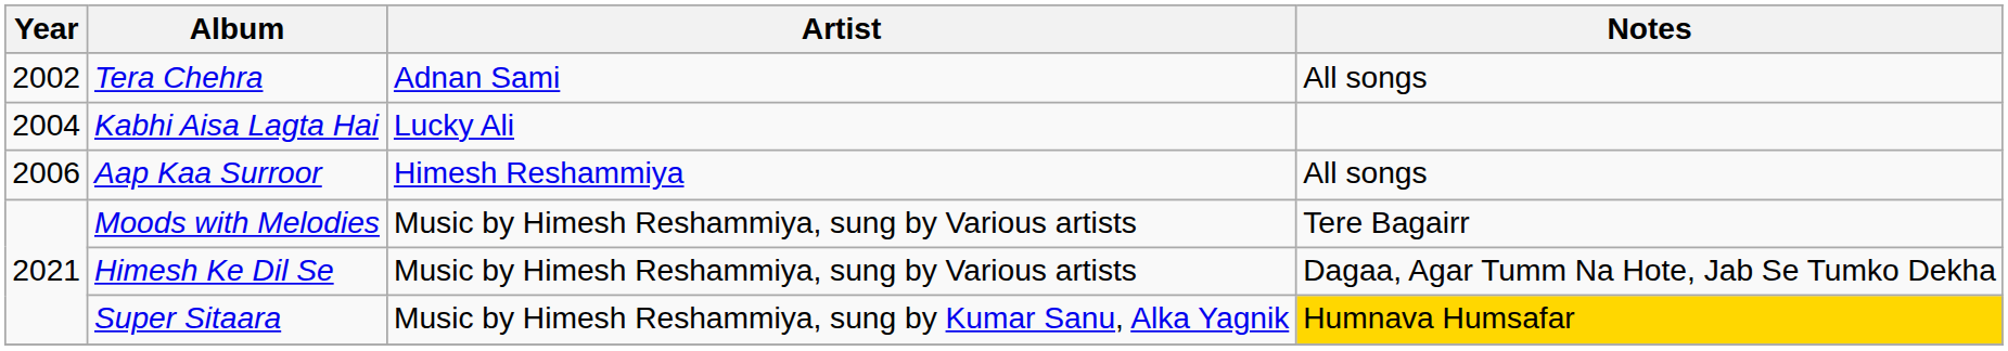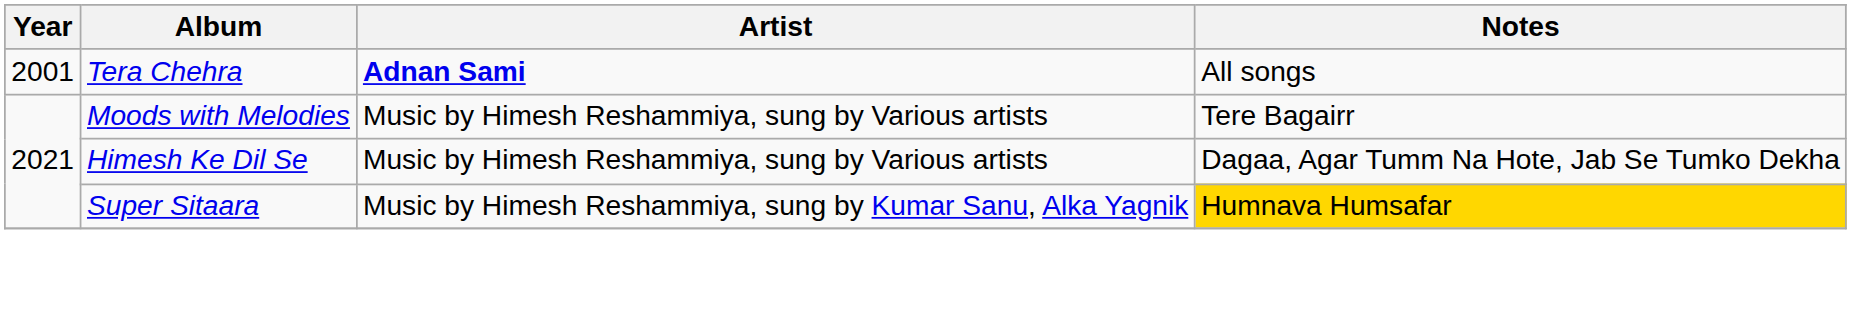Tera Chehra | Year: 2002 -> 2001
Tera Chehra | Artist: normal -> bold
- row: 2004 | Kabhi Aisa Lagta Hai | Lucky Ali
- row: 2006 | Aap Kaa Surroor | Himesh Reshammiya | All songs
